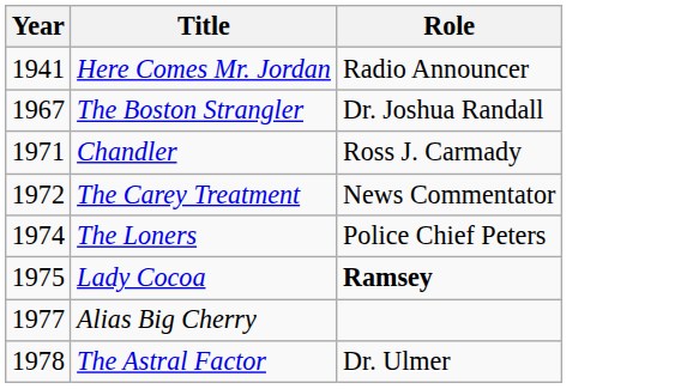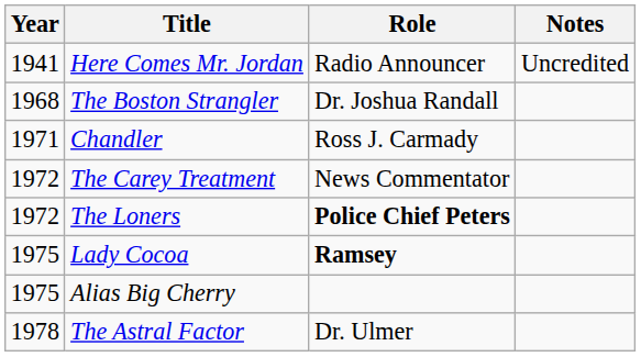+ column: Notes | Uncredited
The Boston Strangler | Year: 1967 -> 1968
The Loners | Year: 1974 -> 1972
The Loners | Role: normal -> bold
Alias Big Cherry | Year: 1977 -> 1975
